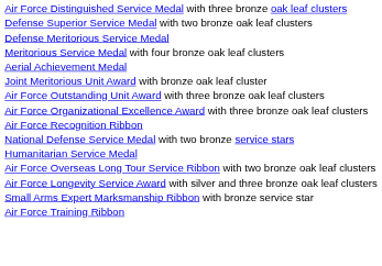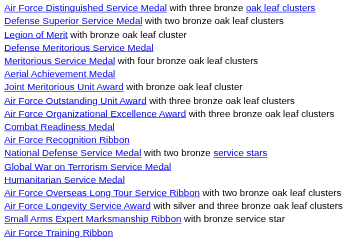+ row: Legion of Merit with bronze oak leaf cluster
+ row: Combat Readiness Medal
+ row: Global War on Terrorism Service Medal
